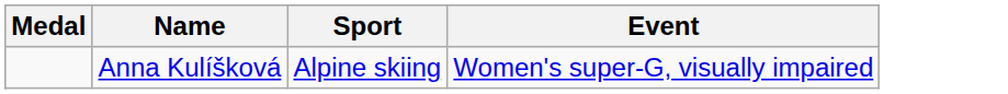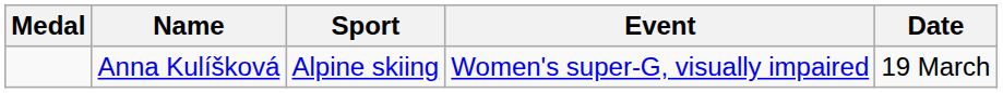+ column: Date | 19 March
